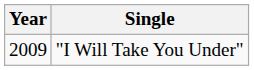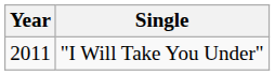"I Will Take You Under" | Year: 2009 -> 2011
